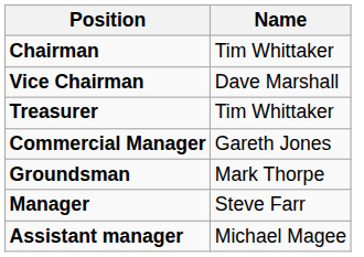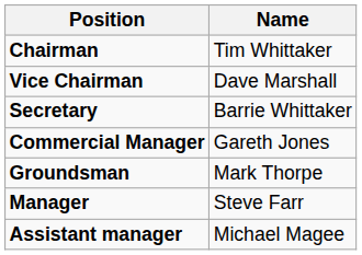+ row: Secretary | Barrie Whittaker
- row: Treasurer | Tim Whittaker
